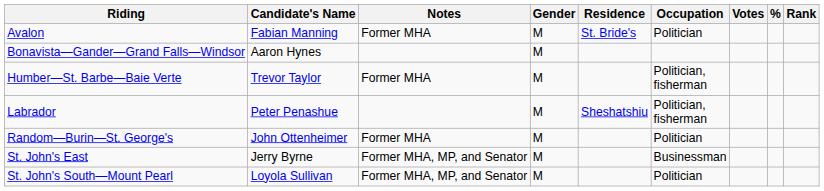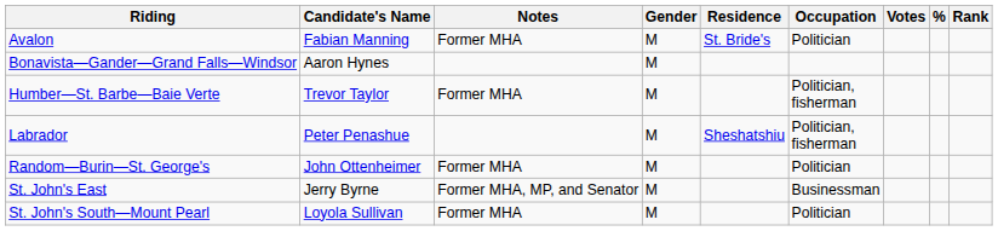St. John's South—Mount Pearl | Notes: Former MHA, MP, and Senator -> Former MHA
